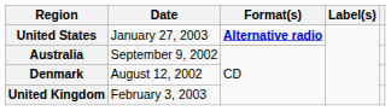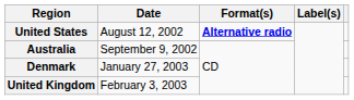United States | Date: January 27, 2003 -> August 12, 2002
Denmark | Date: August 12, 2002 -> January 27, 2003
